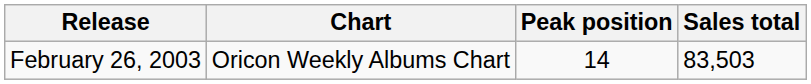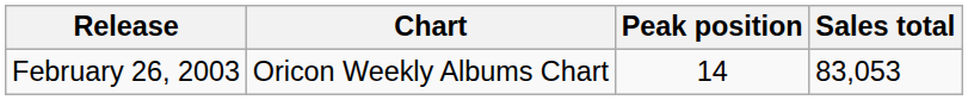February 26, 2003 | Sales total: 83,503 -> 83,053
